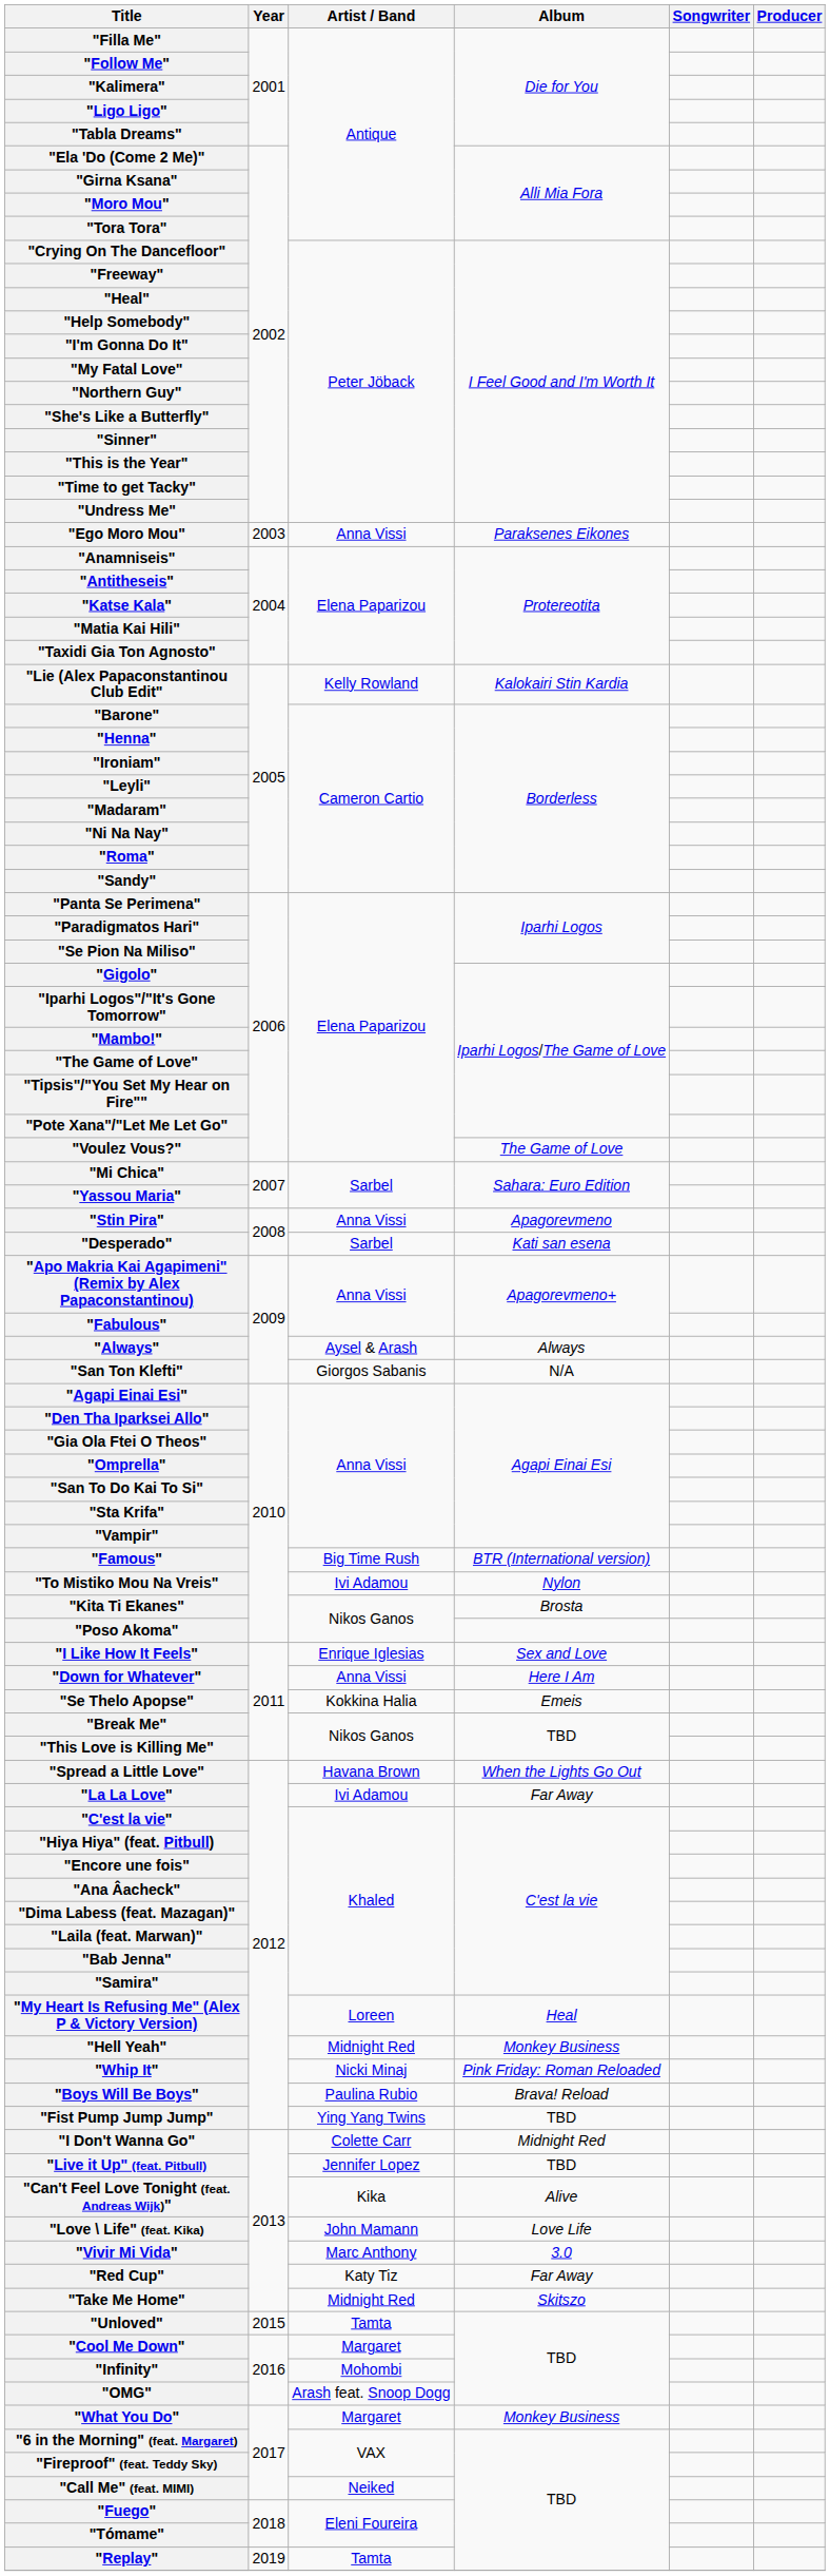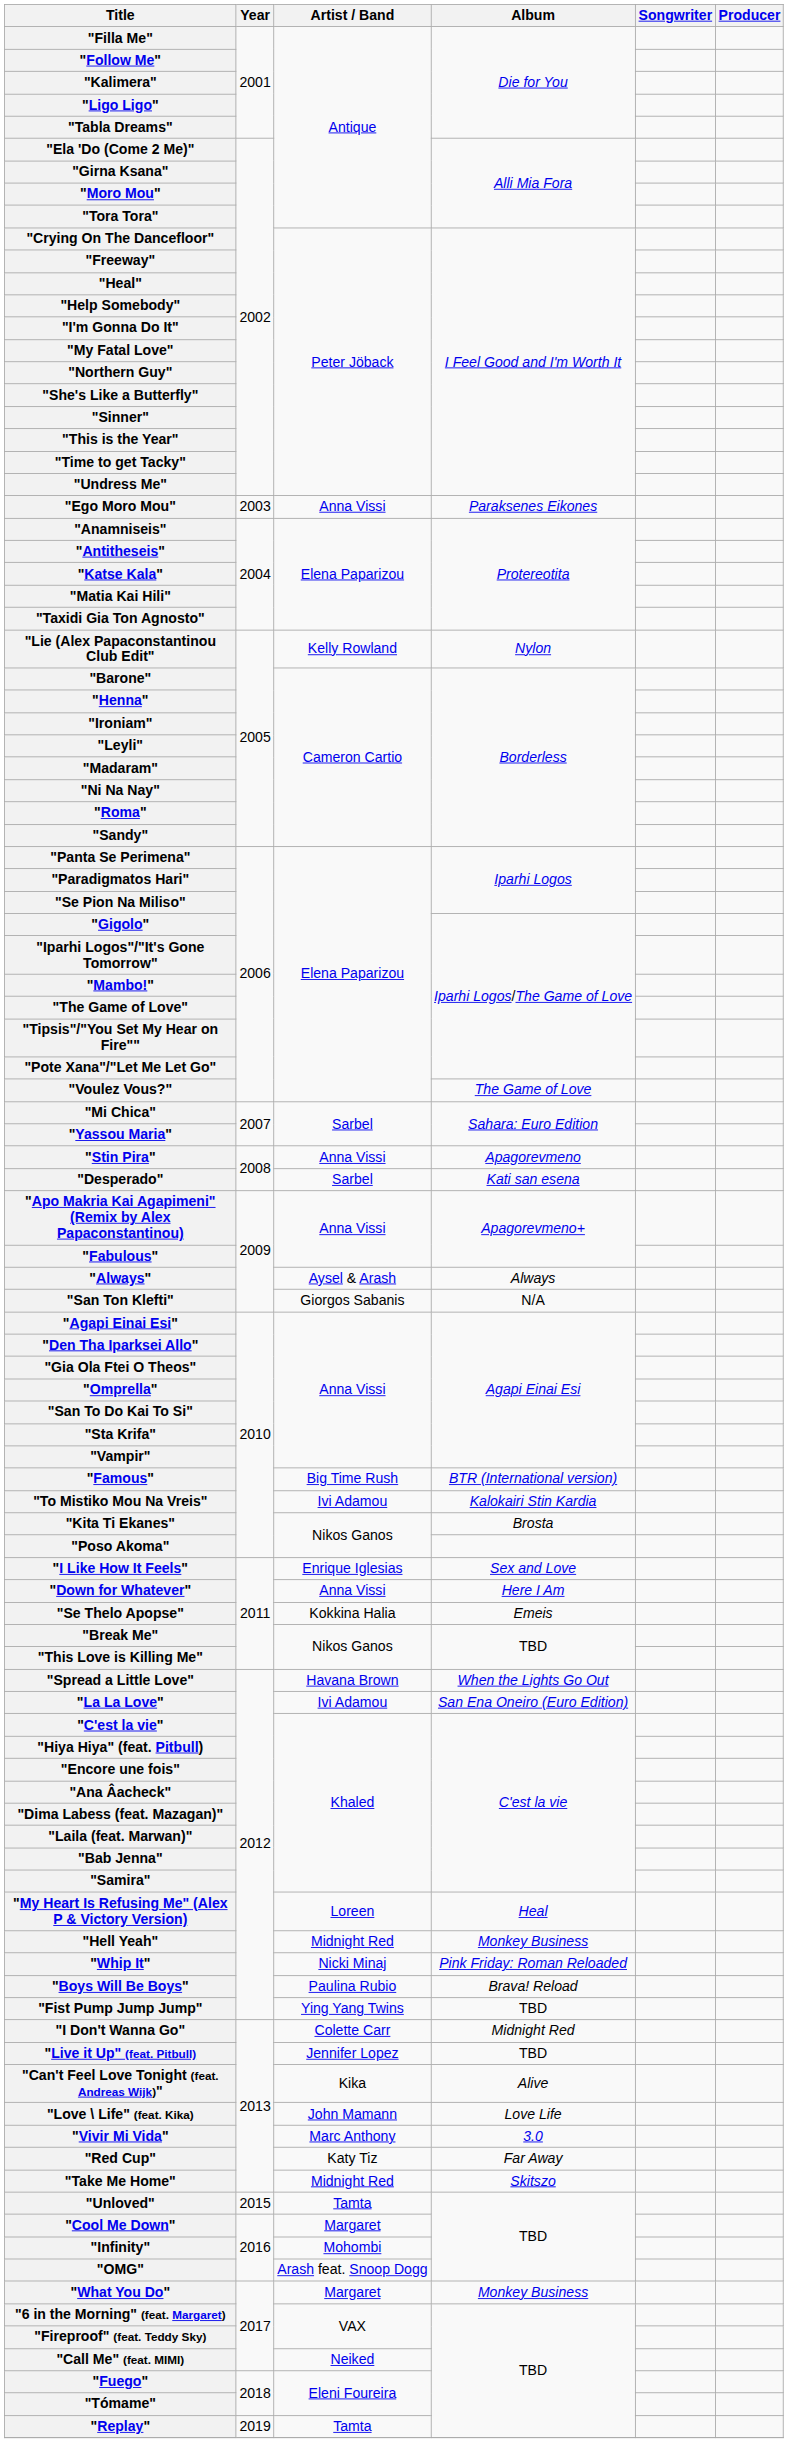"Lie (Alex Papaconstantinou Club Edit" | Album: Kalokairi Stin Kardia -> Nylon
"To Mistiko Mou Na Vreis" | Album: Nylon -> Kalokairi Stin Kardia
"La La Love" | Album: Far Away -> San Ena Oneiro (Euro Edition)
